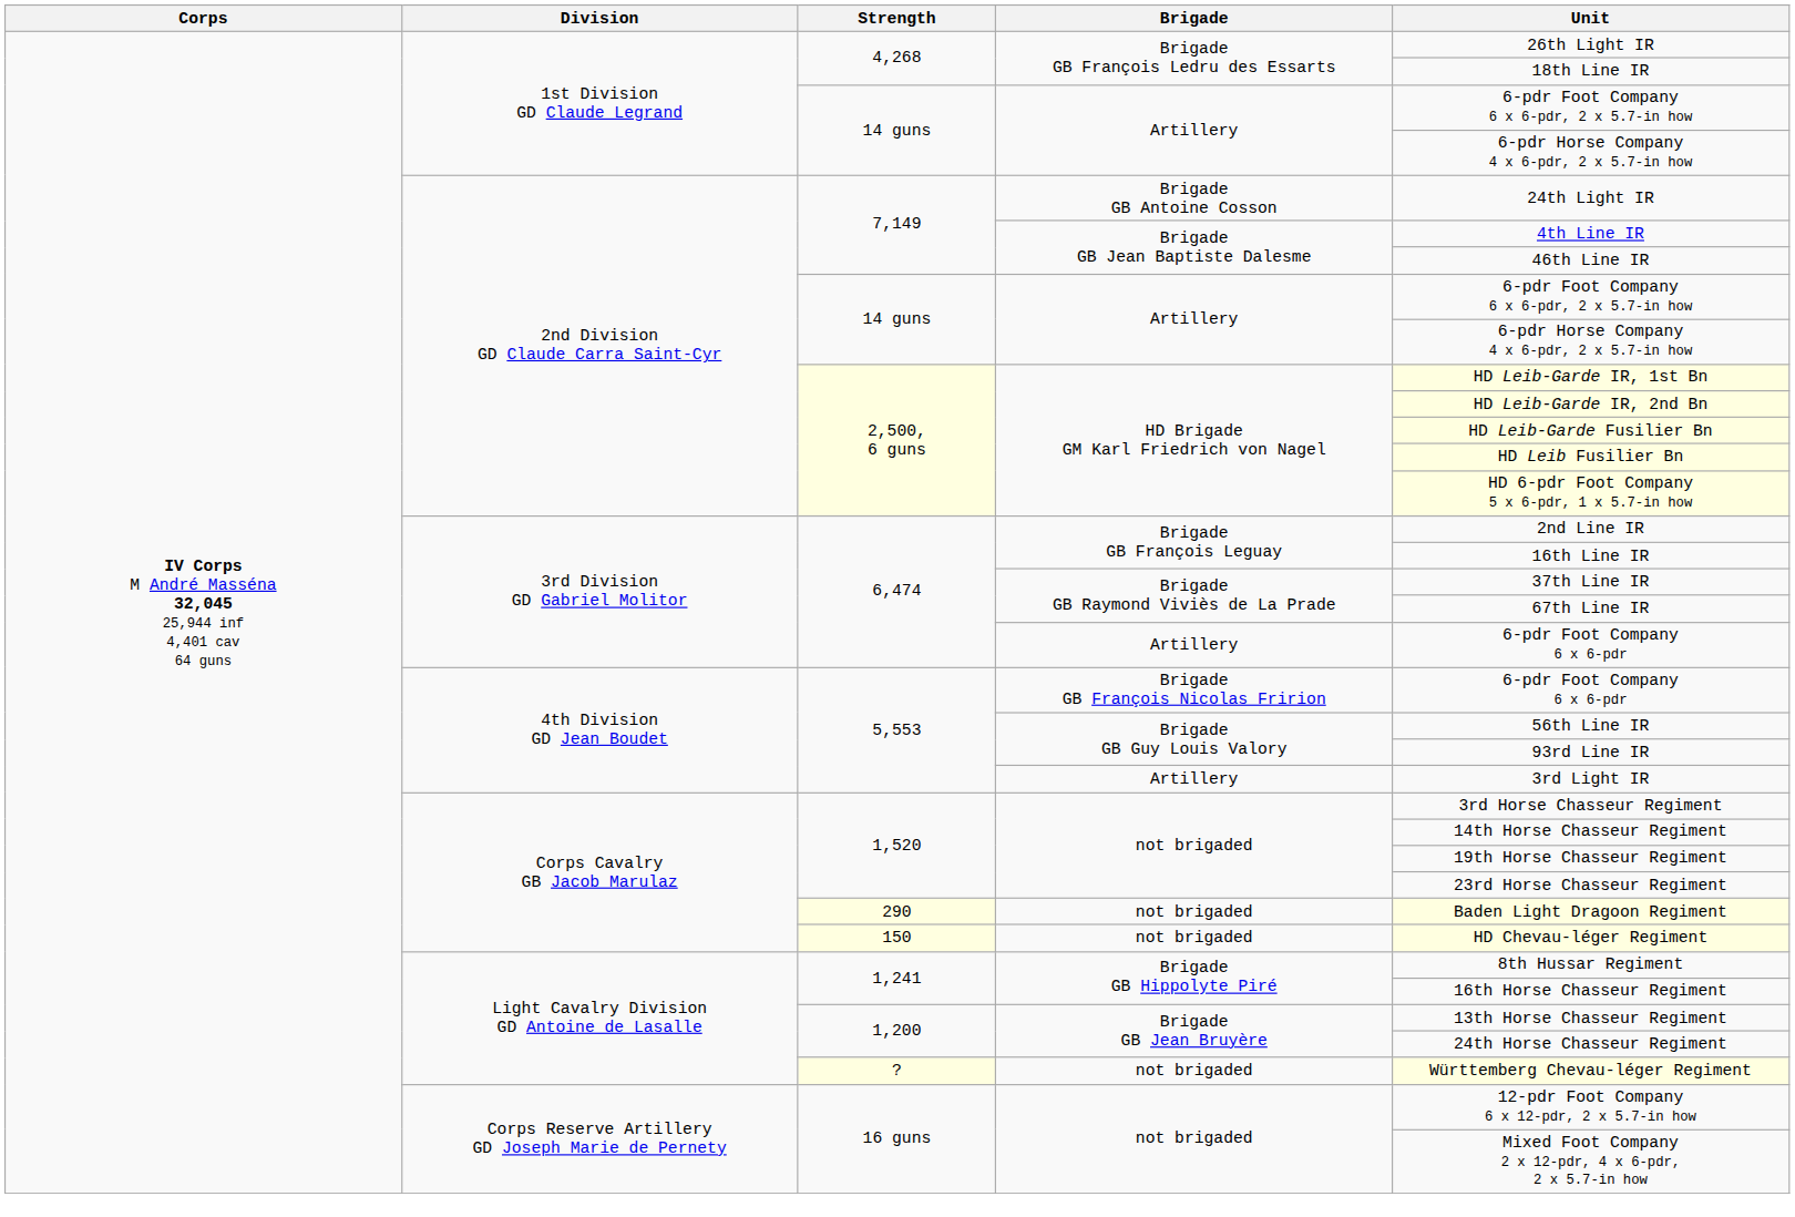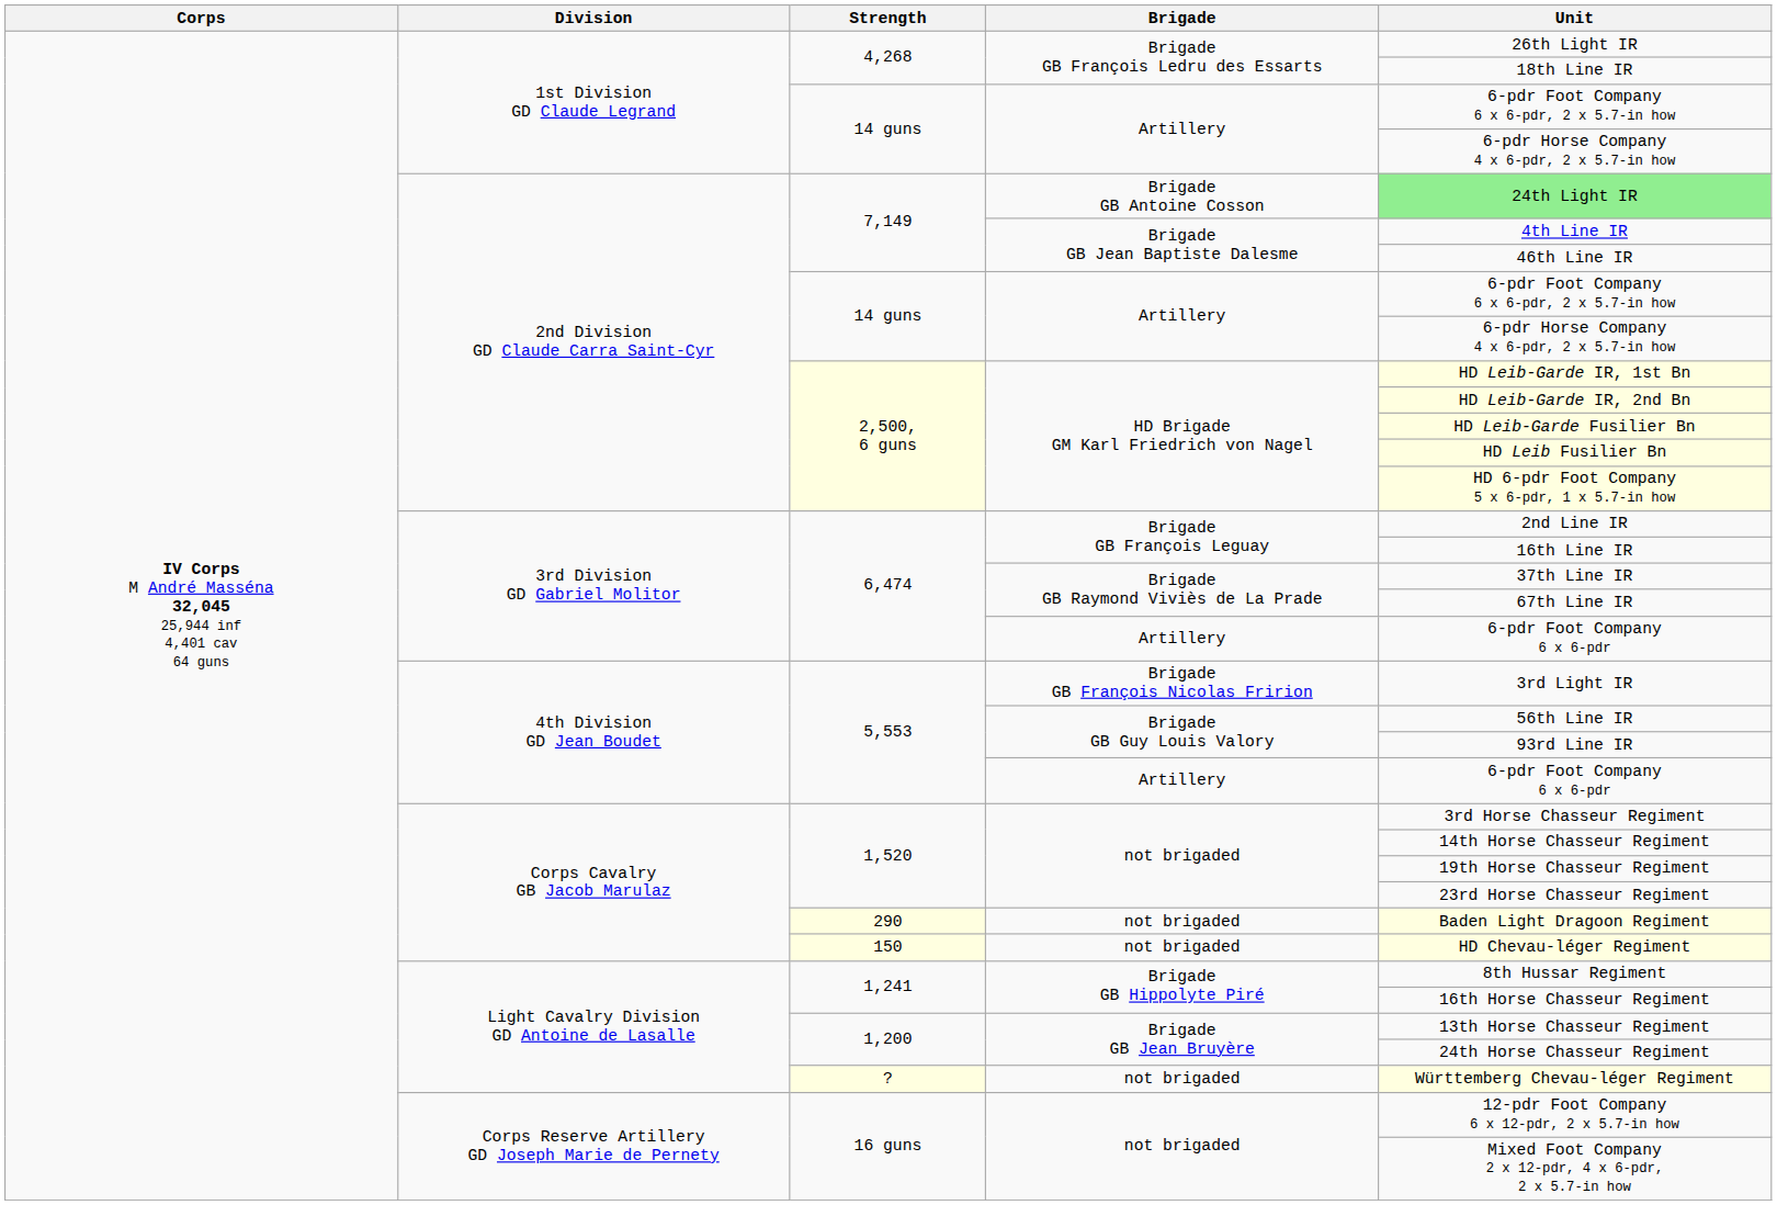7,149 / Brigade GB Antoine Cosson | Unit: no background -> lightgreen background
5,553 / Brigade GB François Nicolas Fririon | Unit: 6-pdr Foot Company 6 x 6-pdr -> 3rd Light IR
5,553 / Artillery | Unit: 3rd Light IR -> 6-pdr Foot Company 6 x 6-pdr
